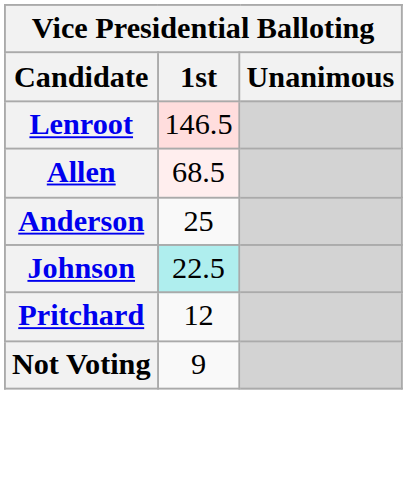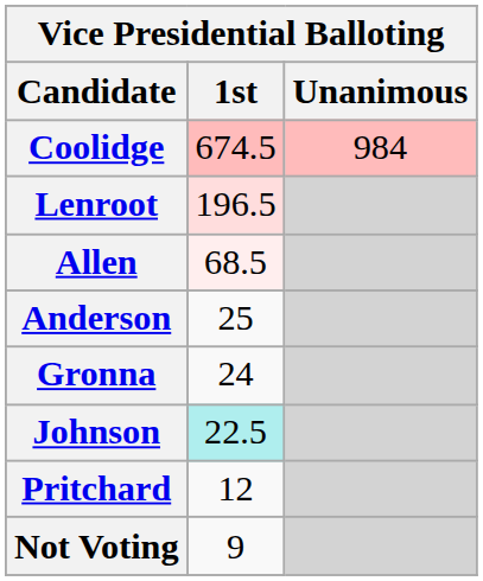+ row: Coolidge | 674.5 | 984
Lenroot | 1st: 146.5 -> 196.5
+ row: Gronna | 24
